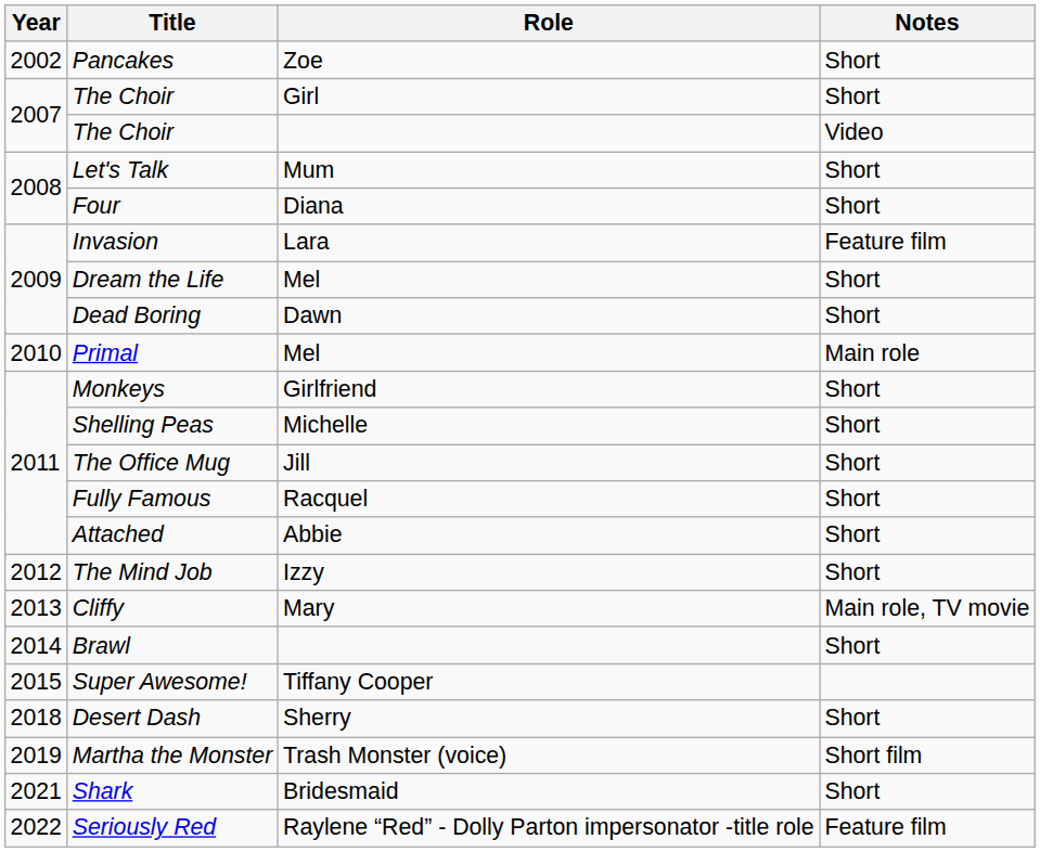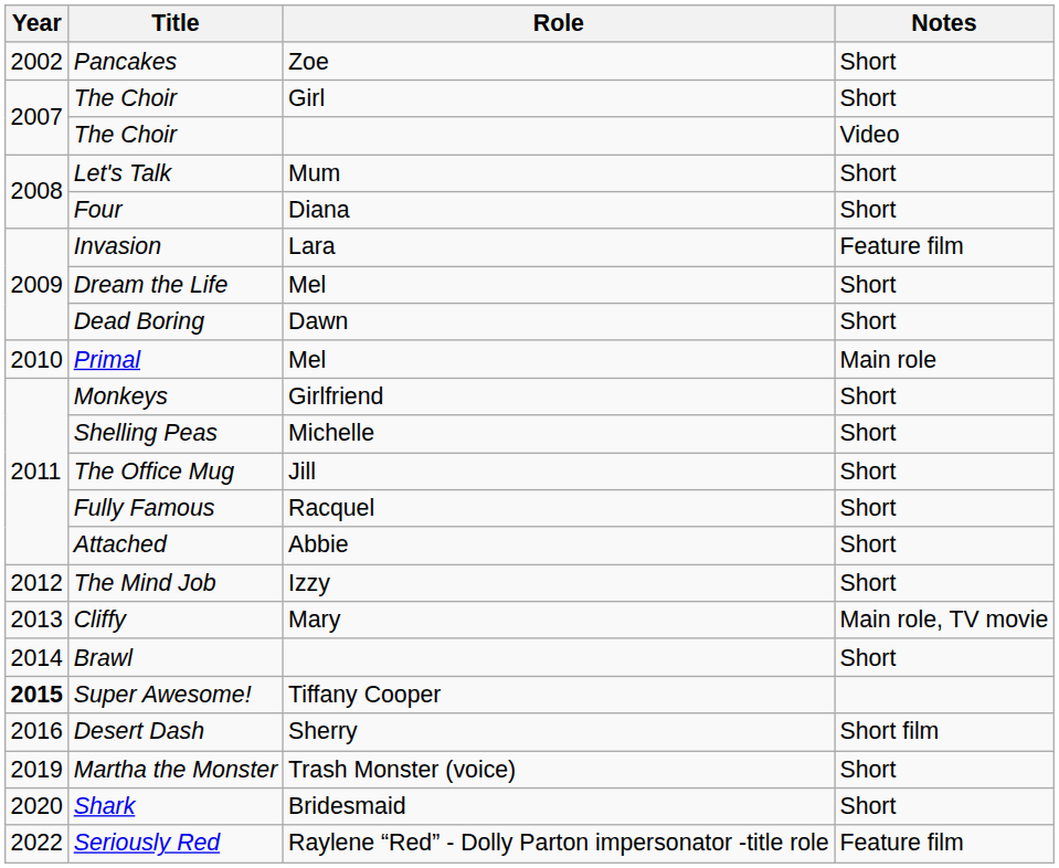Super Awesome! | Year: normal -> bold
Desert Dash | Year: 2018 -> 2016
Desert Dash | Notes: Short -> Short film
Martha the Monster | Notes: Short film -> Short
Shark | Year: 2021 -> 2020
